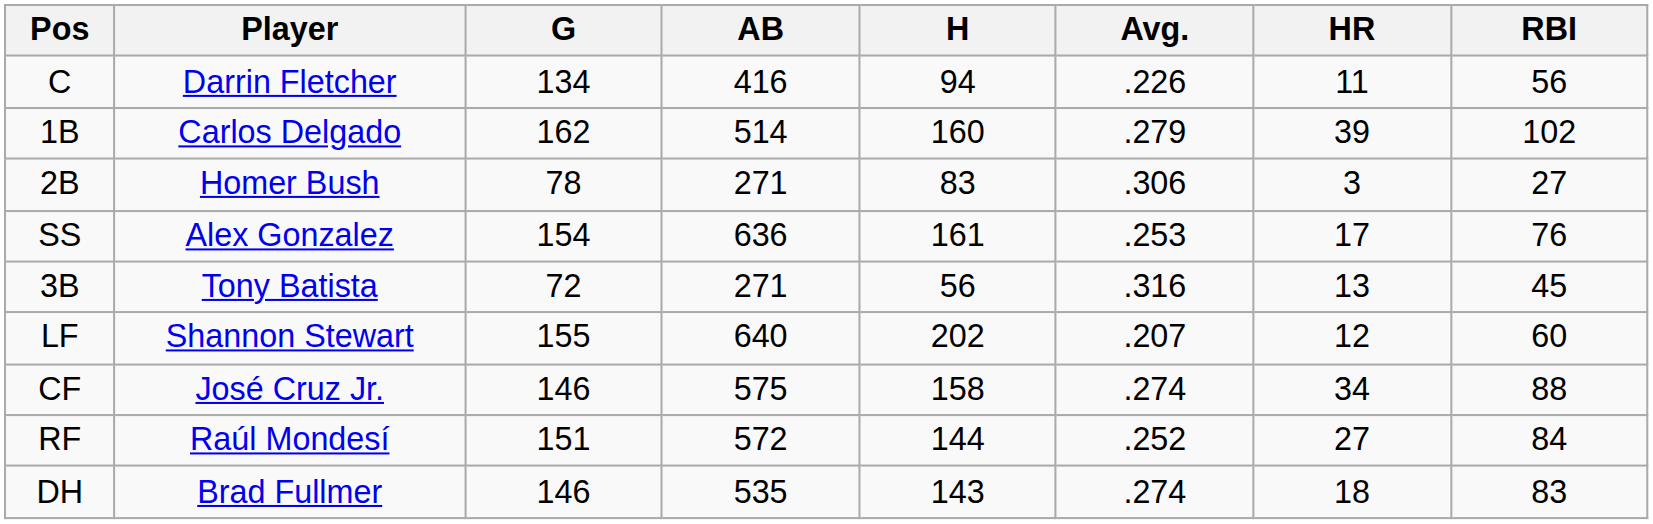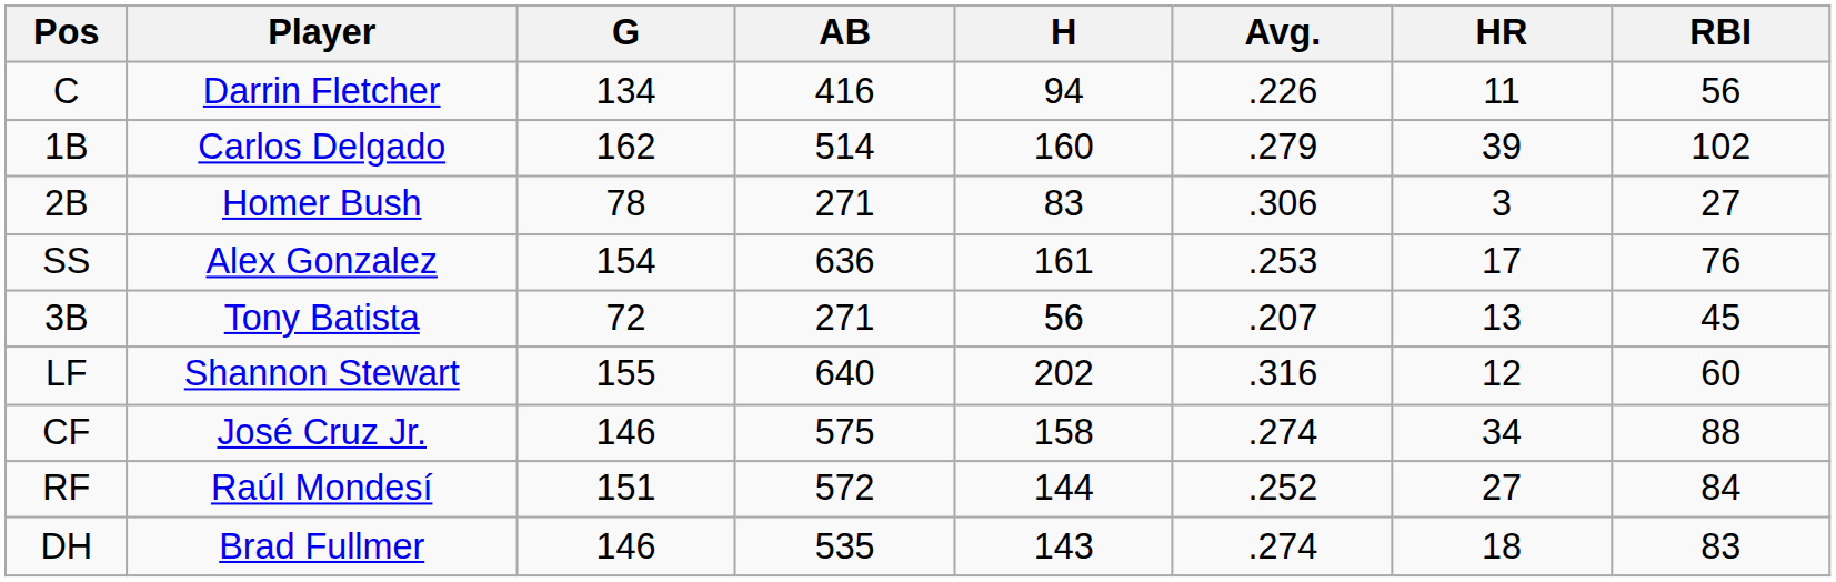3B | Avg.: .316 -> .207
LF | Avg.: .207 -> .316
